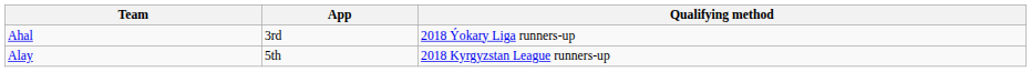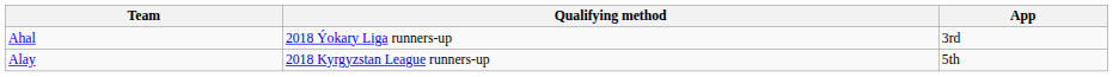columns swapped: Qualifying method <-> App
